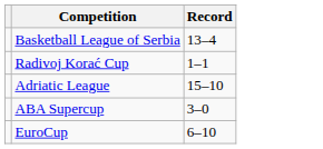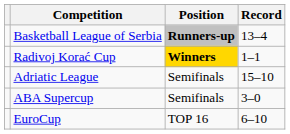+ column: Position | Runners-up | Winners | Semifinals | Semifinals | TOP 16
